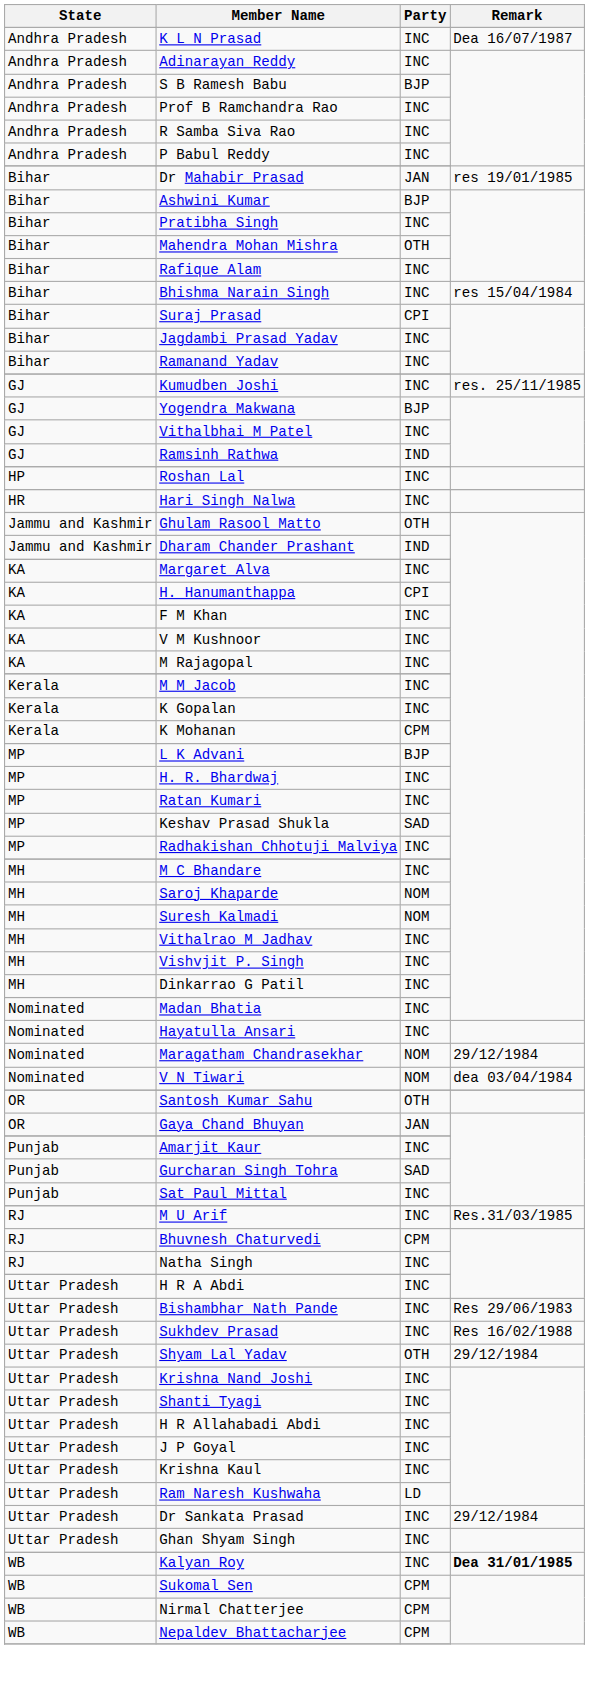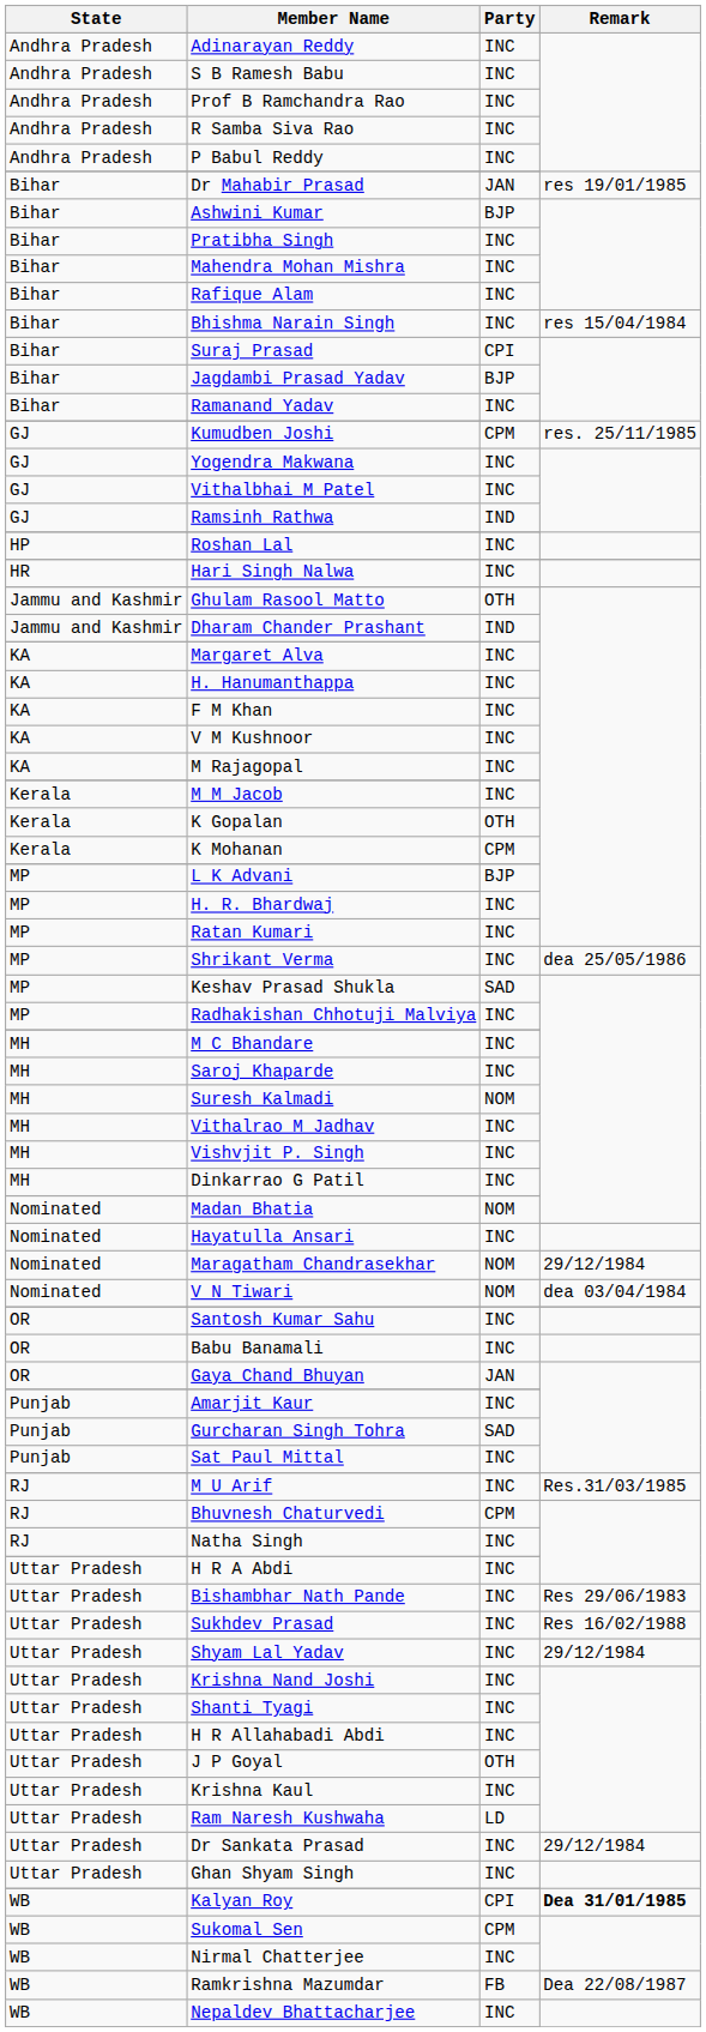- row: Andhra Pradesh | K L N Prasad | INC | Dea 16/07/1987
S B Ramesh Babu | Party: BJP -> INC
Mahendra Mohan Mishra | Party: OTH -> INC
Jagdambi Prasad Yadav | Party: INC -> BJP
Kumudben Joshi | Party: INC -> CPM
Yogendra Makwana | Party: BJP -> INC
H. Hanumanthappa | Party: CPI -> INC
K Gopalan | Party: INC -> OTH
+ row: MP | Shrikant Verma | INC | dea 25/05/1986
Saroj Khaparde | Party: NOM -> INC
Madan Bhatia | Party: INC -> NOM
Santosh Kumar Sahu | Party: OTH -> INC
+ row: OR | Babu Banamali | INC
Shyam Lal Yadav | Party: OTH -> INC
J P Goyal | Party: INC -> OTH
Kalyan Roy | Party: INC -> CPI
Nirmal Chatterjee | Party: CPM -> INC
+ row: WB | Ramkrishna Mazumdar | FB | Dea 22/08/1987
Nepaldev Bhattacharjee | Party: CPM -> INC
